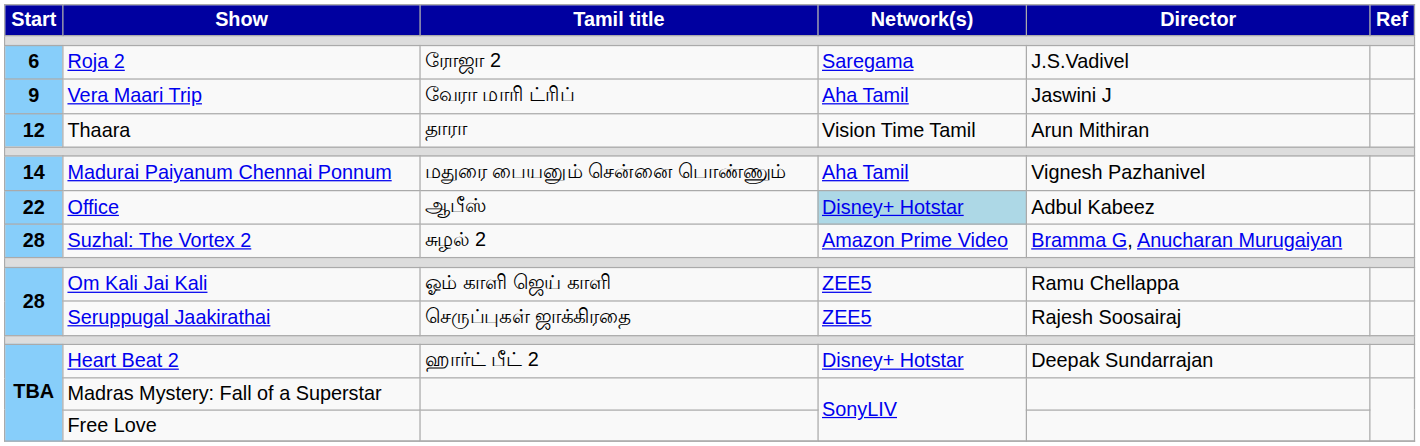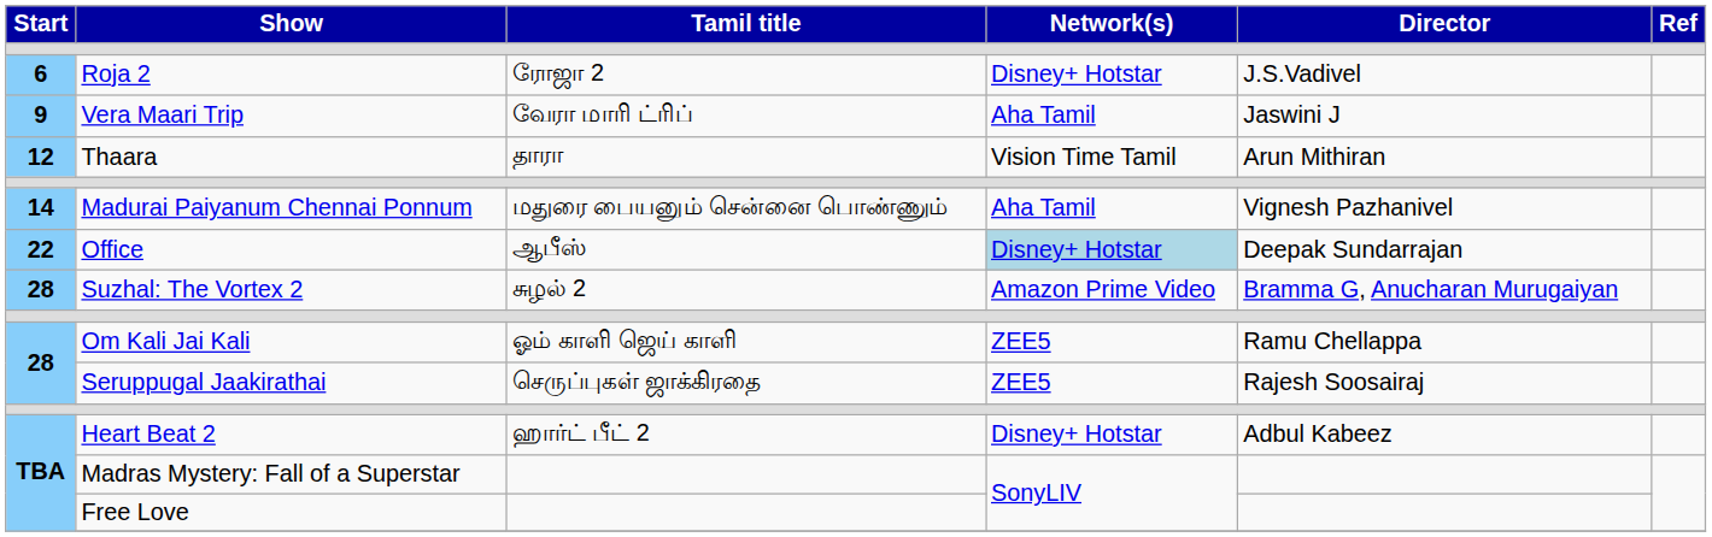Roja 2 | Network(s): Saregama -> Disney+ Hotstar
Office | Director: Adbul Kabeez -> Deepak Sundarrajan
Heart Beat 2 | Director: Deepak Sundarrajan -> Adbul Kabeez
